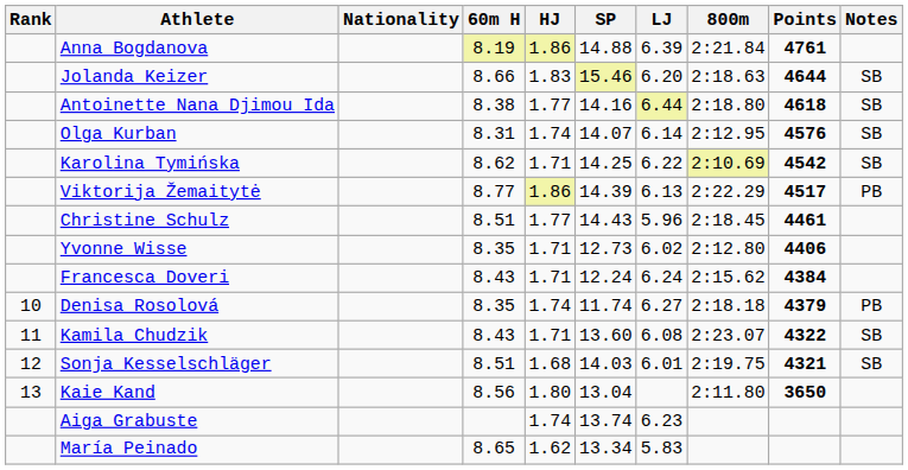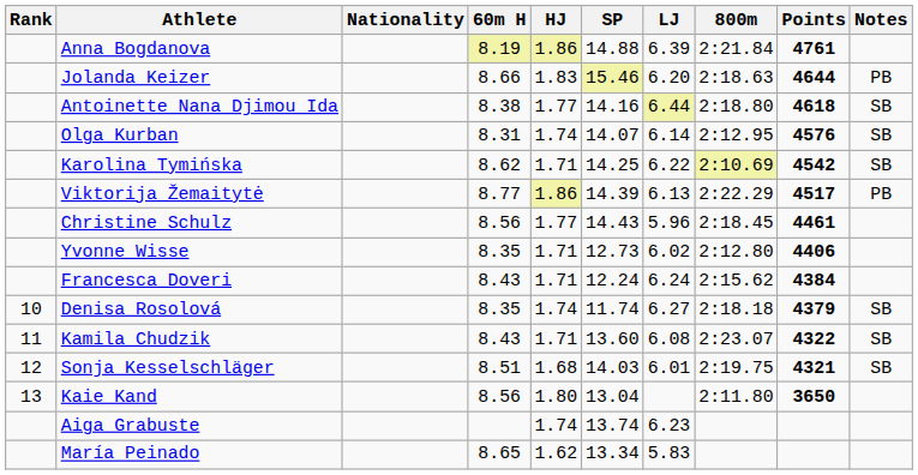Jolanda Keizer | Notes: SB -> PB
Christine Schulz | 60m H: 8.51 -> 8.56
Denisa Rosolová | Notes: PB -> SB
